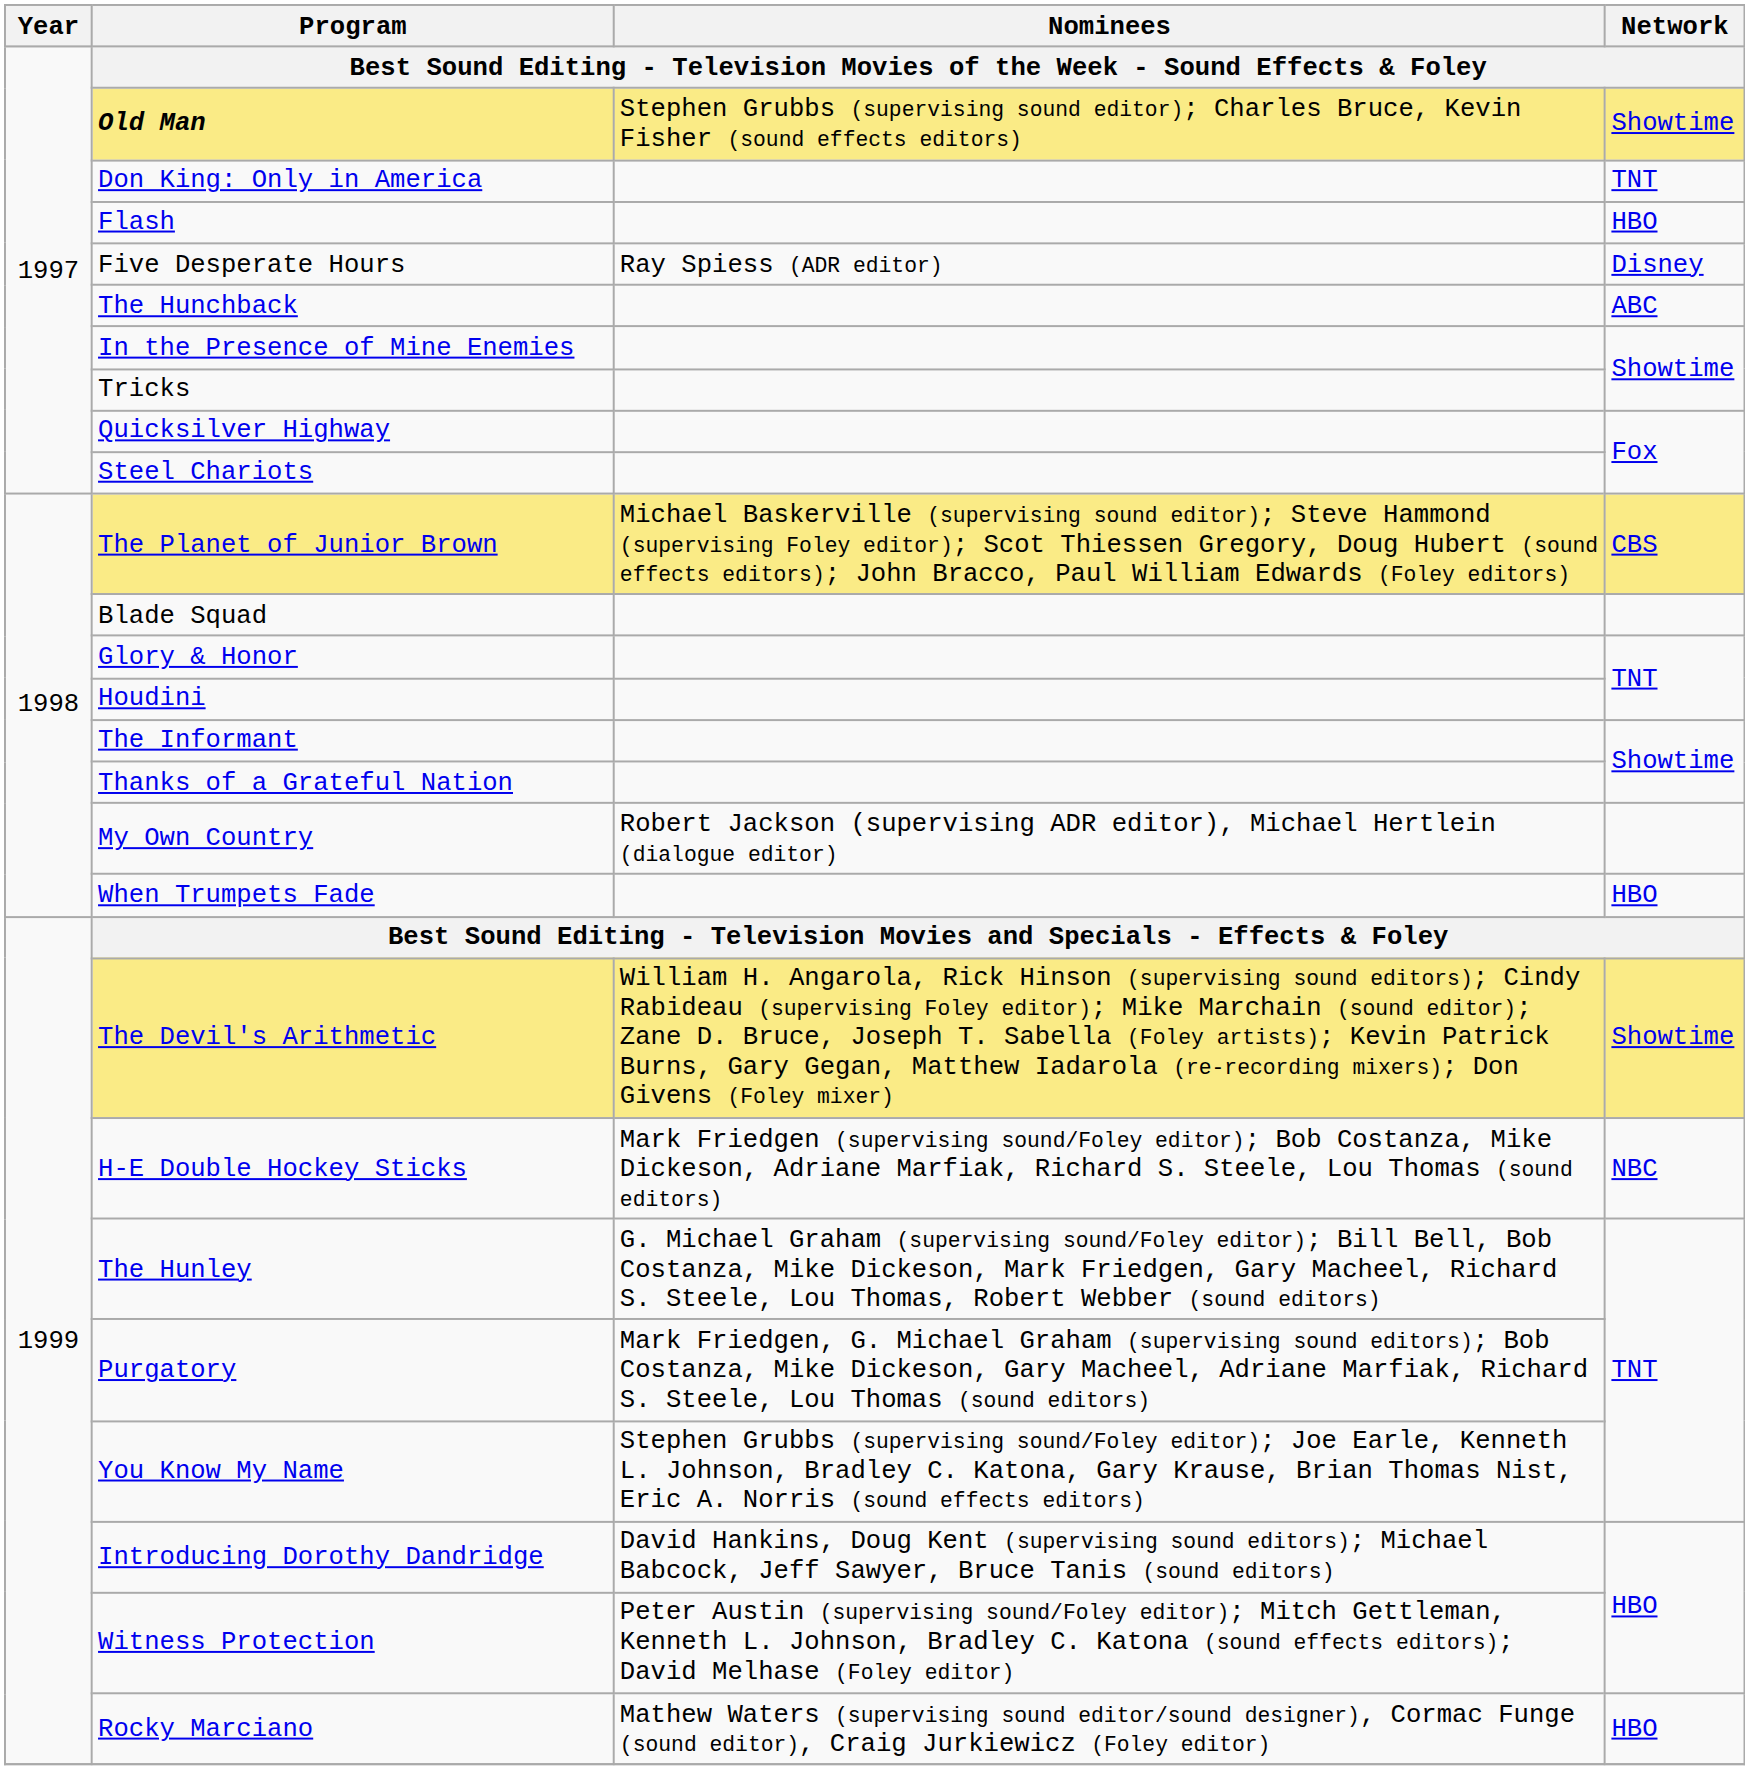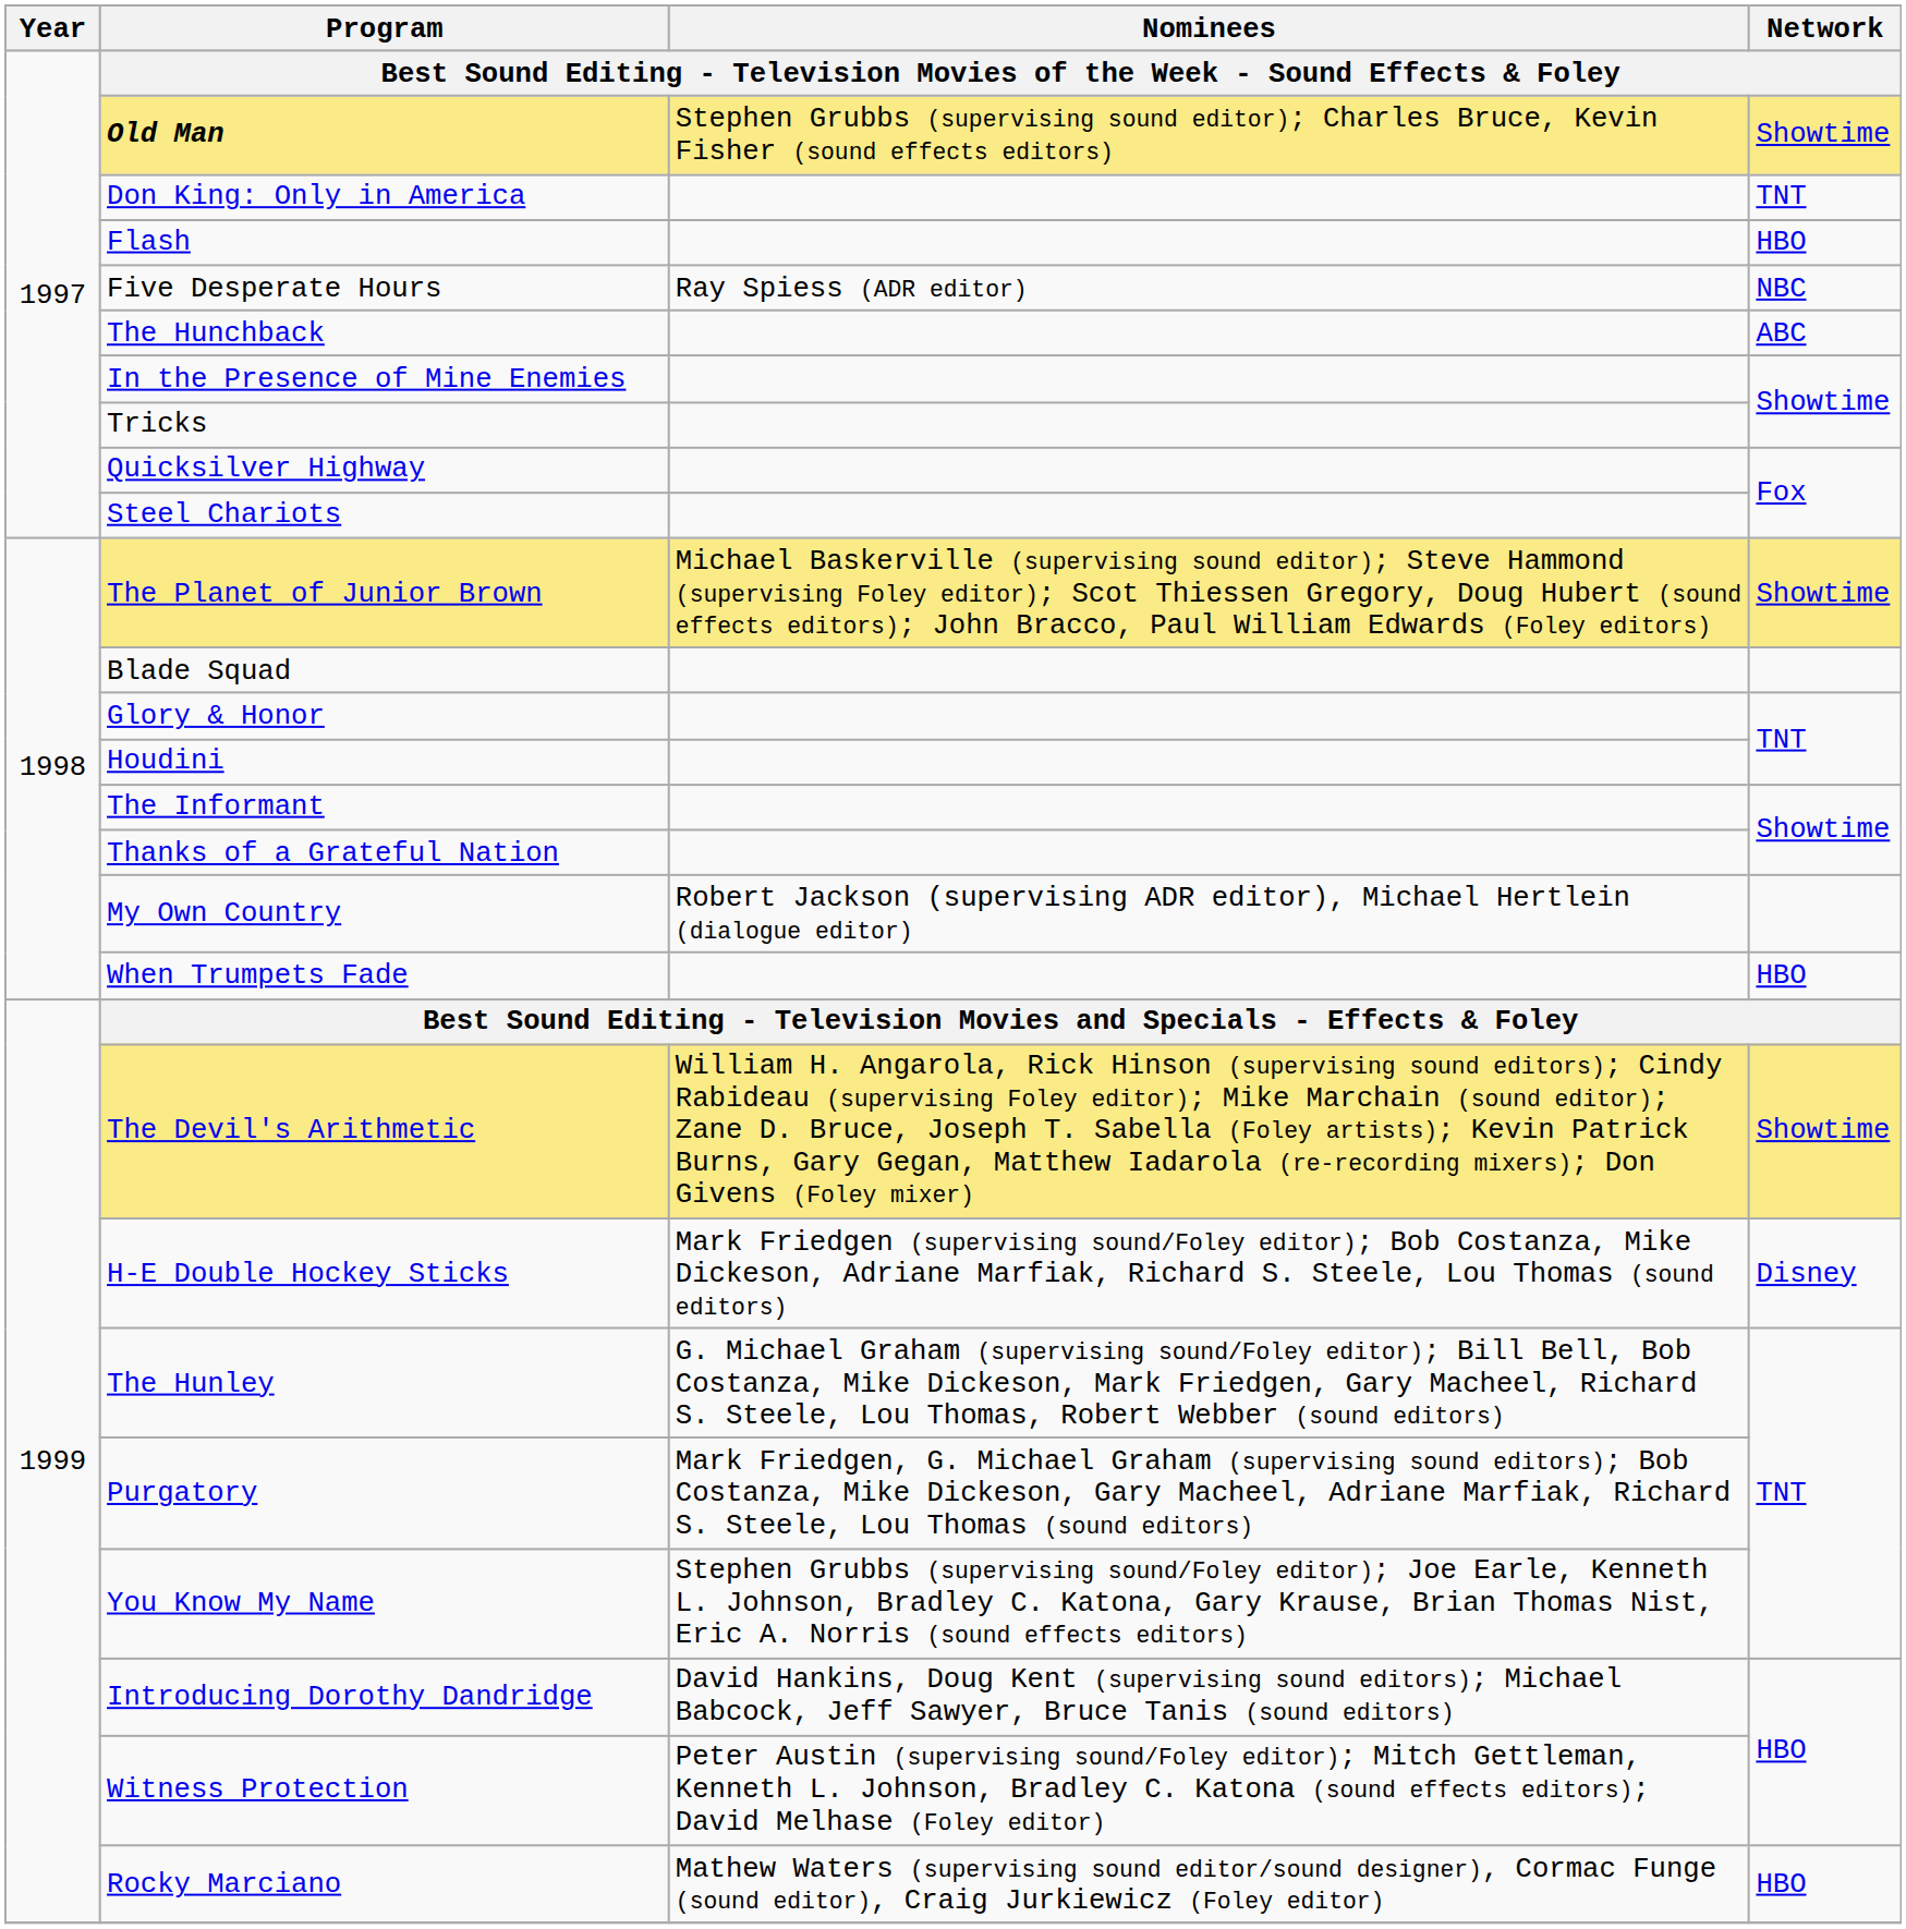Five Desperate Hours | Network: Disney -> NBC
The Planet of Junior Brown | Network: CBS -> Showtime
H-E Double Hockey Sticks | Network: NBC -> Disney
